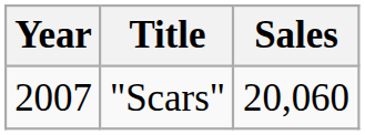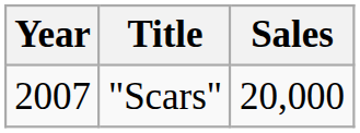"Scars" | Sales: 20,060 -> 20,000
